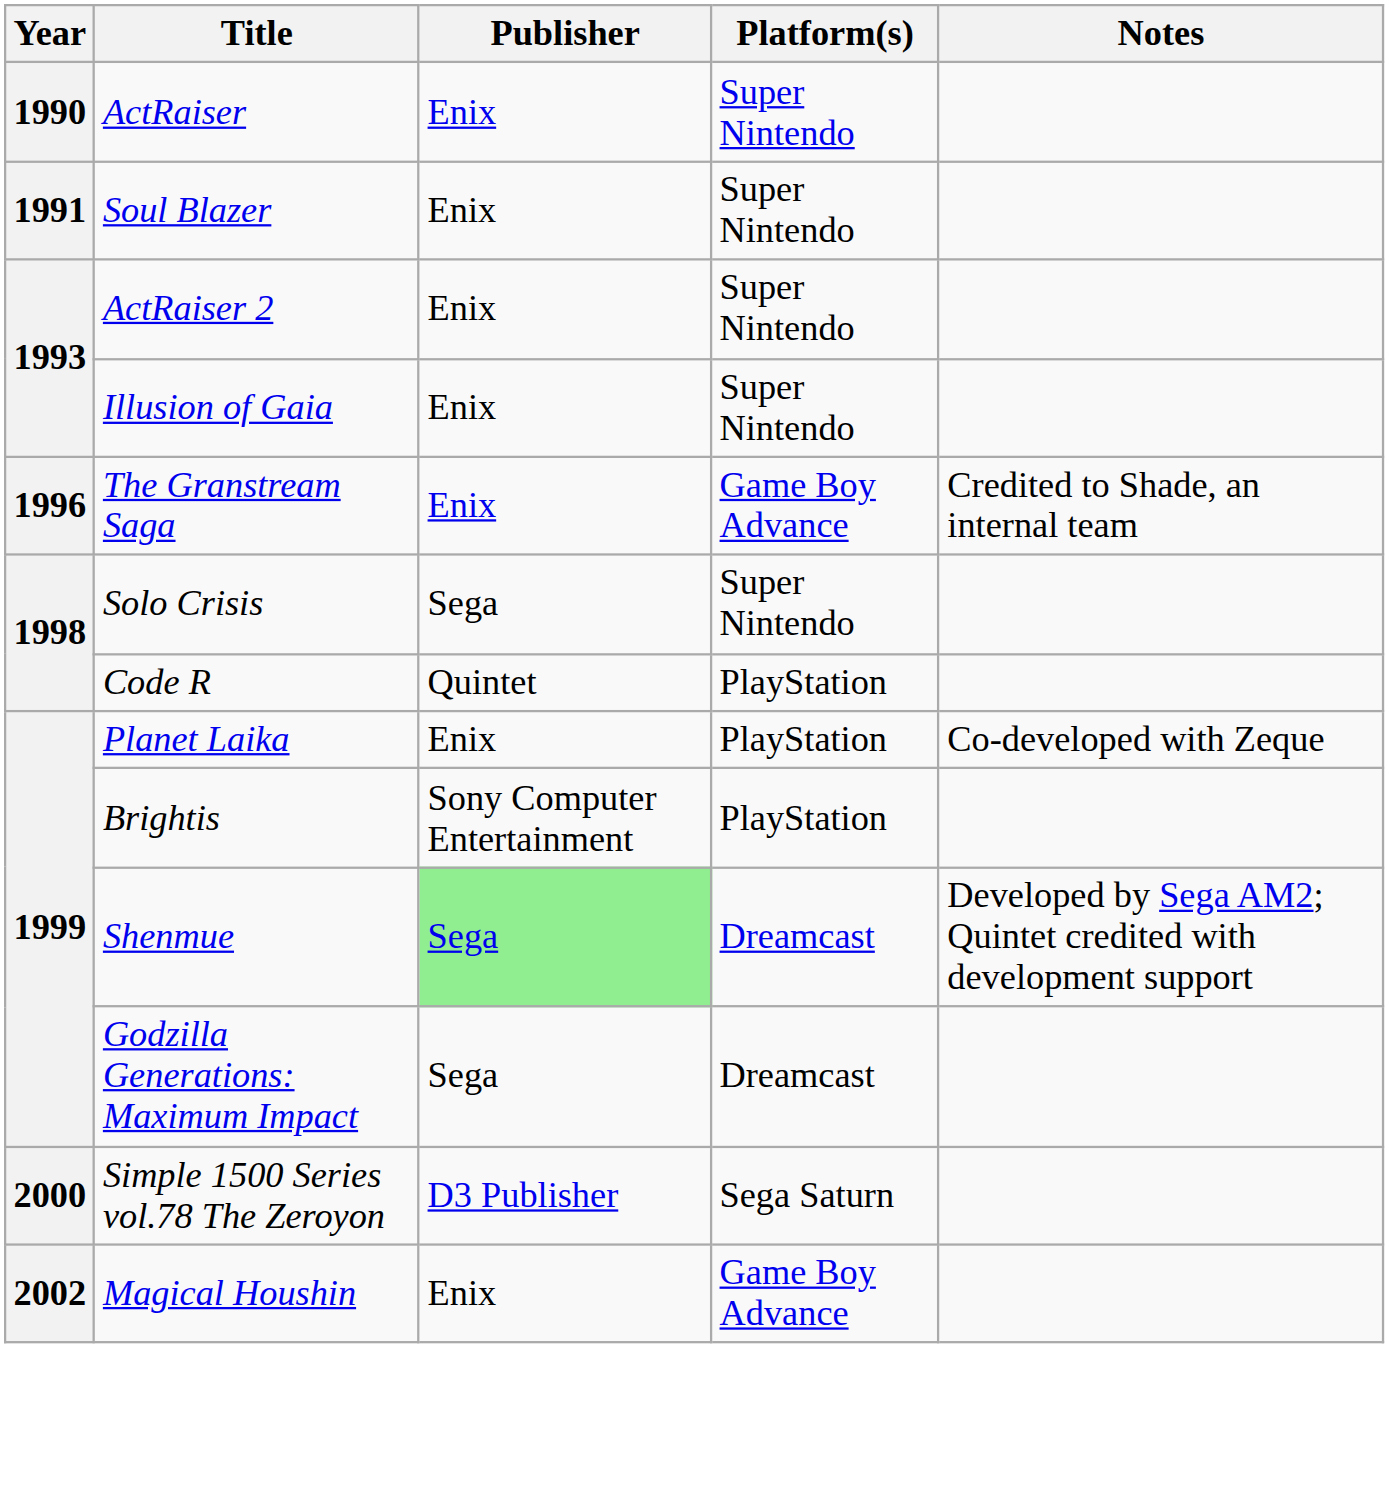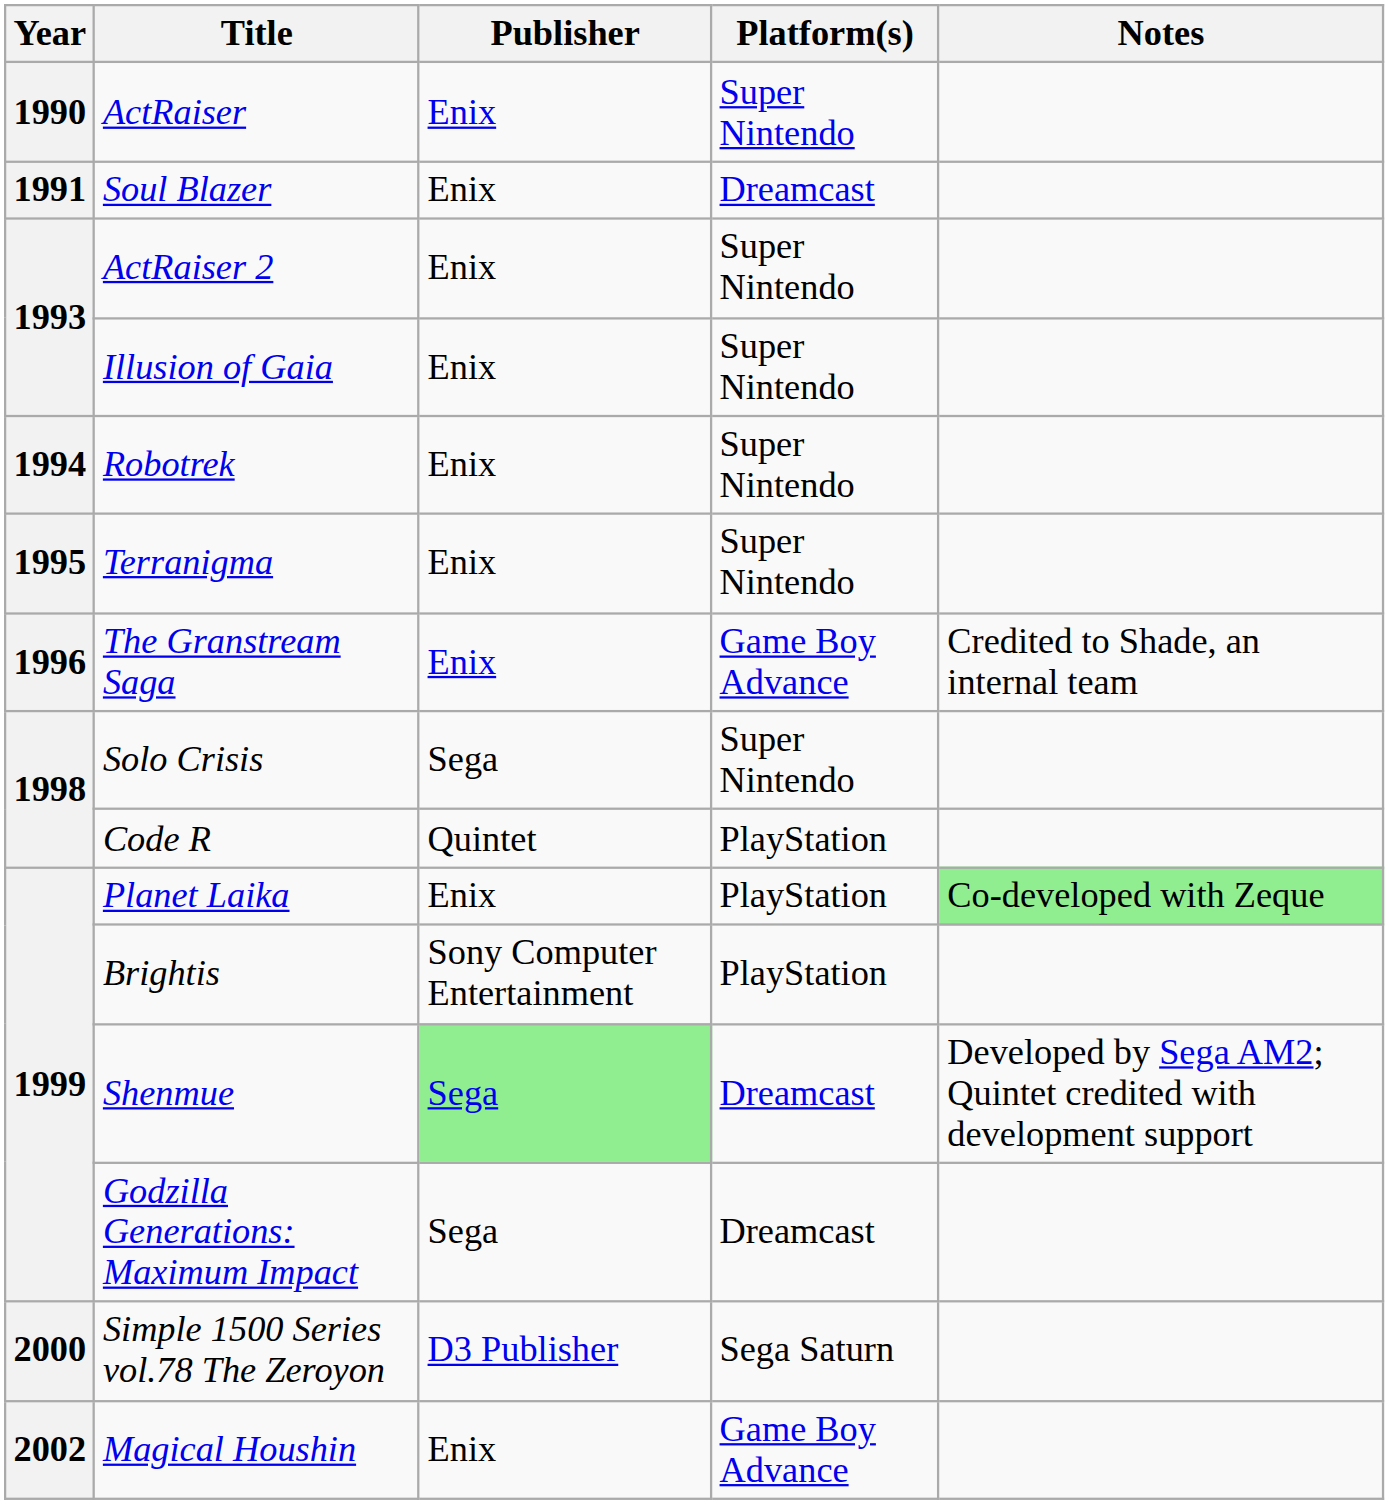Soul Blazer | Platform(s): Super Nintendo -> Dreamcast
+ row: 1994 | Robotrek | Enix | Super Nintendo
+ row: 1995 | Terranigma | Enix | Super Nintendo
Planet Laika | Notes: no background -> lightgreen background
